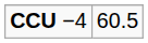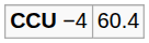CCU −4 | column 2: 60.5 -> 60.4
